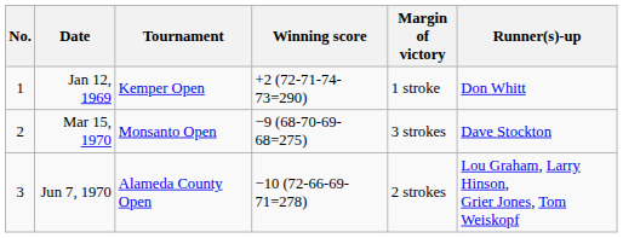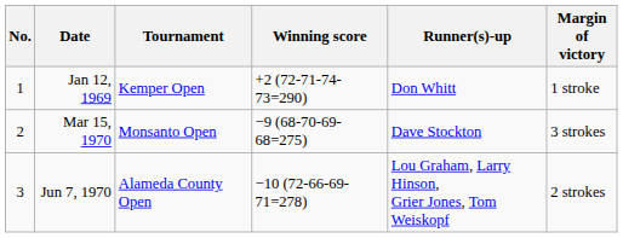columns swapped: Margin of victory <-> Runner(s)-up
